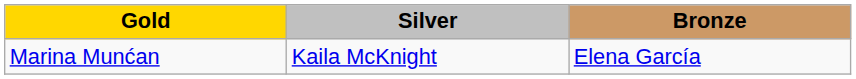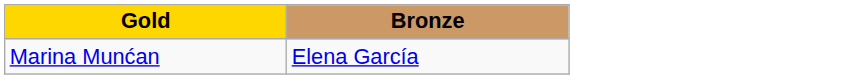- column: Silver | Kaila McKnight
